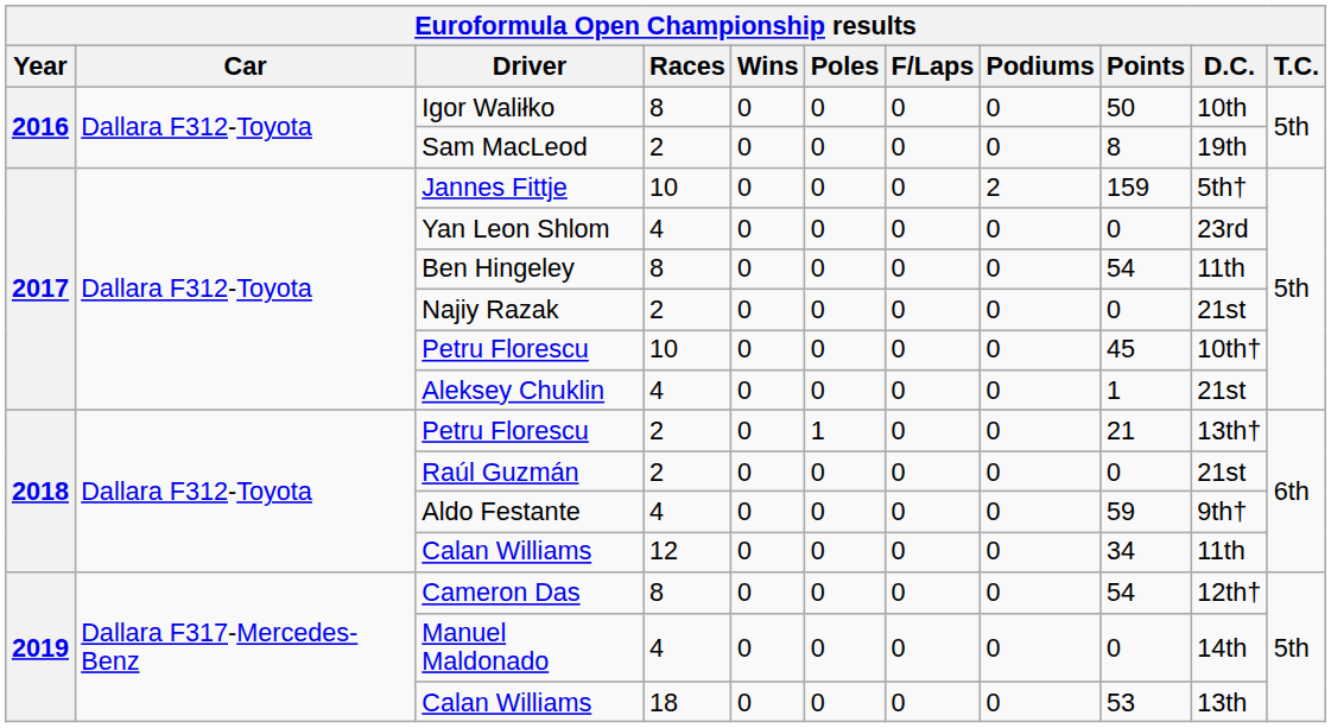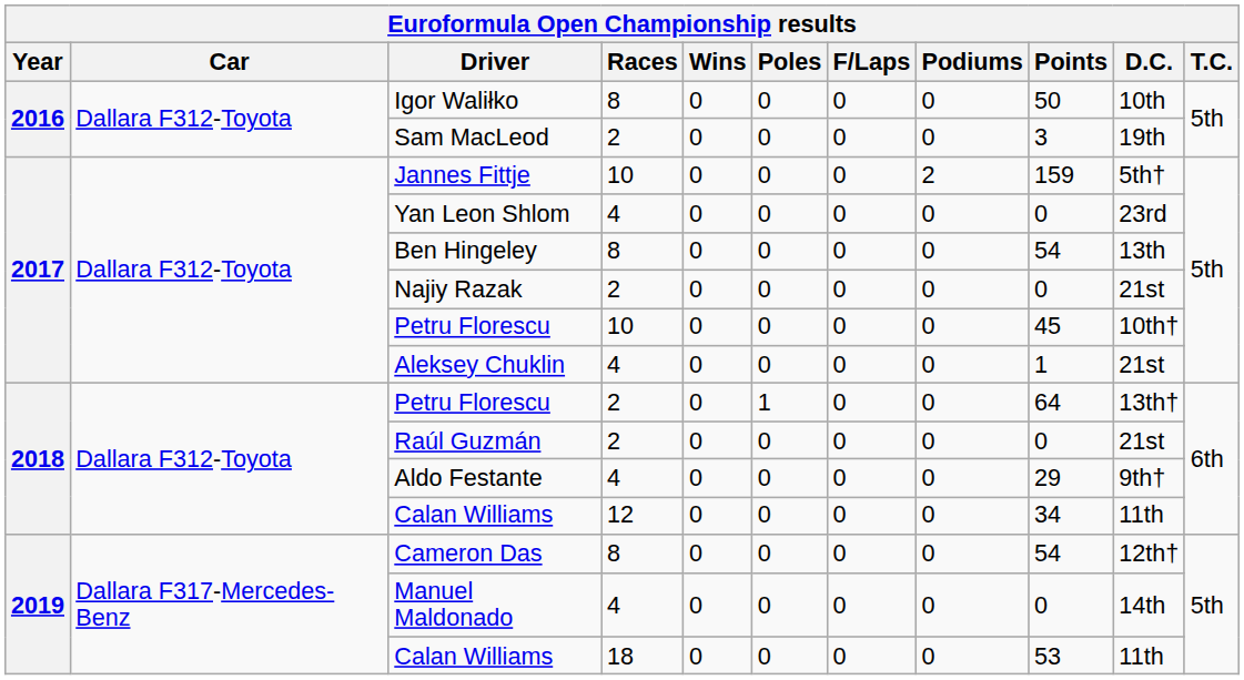Sam MacLeod | Points: 8 -> 3
Ben Hingeley | D.C.: 11th -> 13th
Petru Florescu / 2 | Points: 21 -> 64
Aldo Festante | Points: 59 -> 29
Calan Williams / 18 | D.C.: 13th -> 11th
